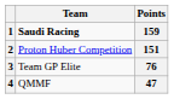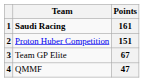1 | Points: 159 -> 161
3 | Points: 76 -> 67
